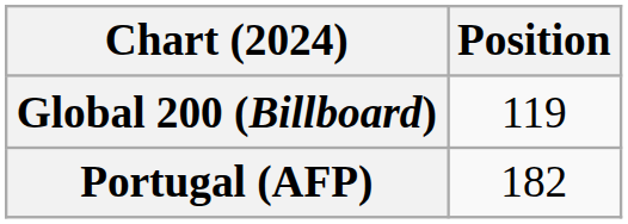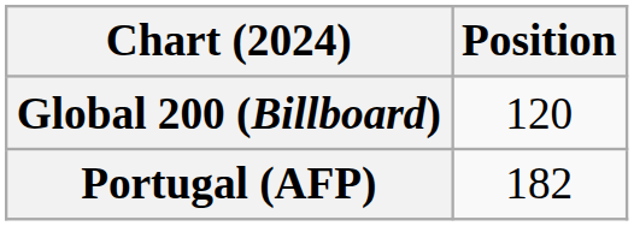Global 200 (Billboard) | Position: 119 -> 120
